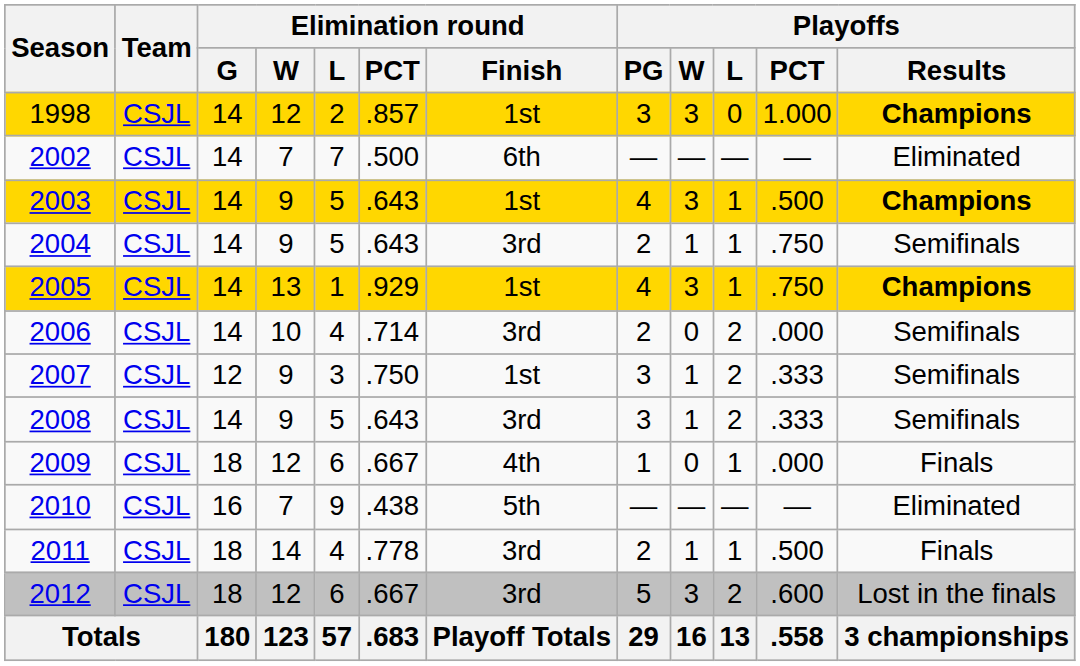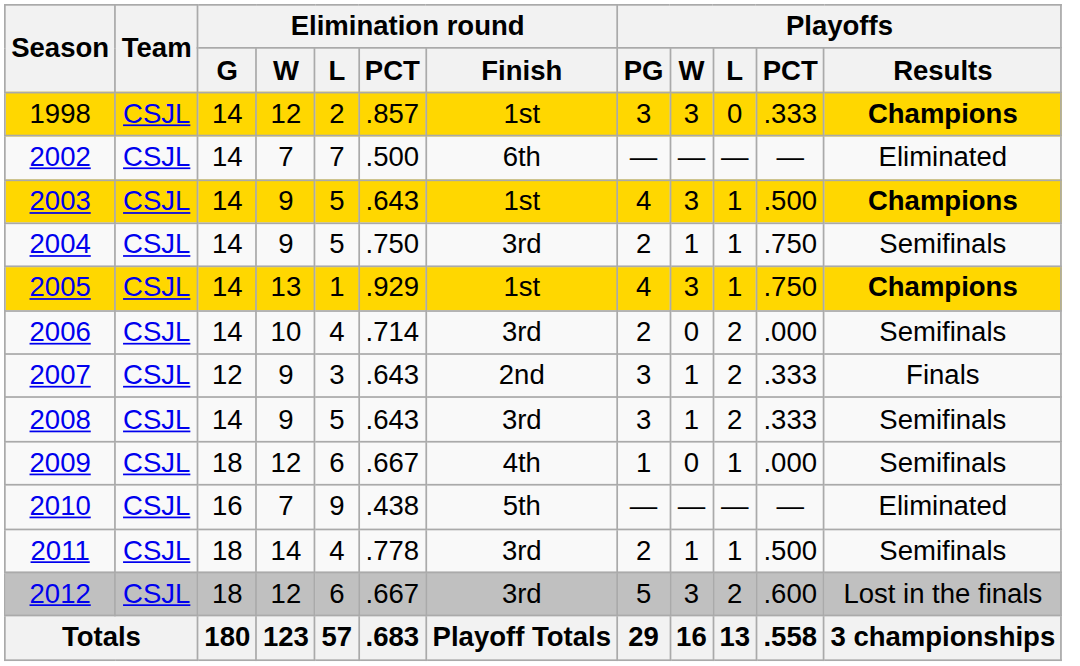1998 | Playoffs / PCT: 1.000 -> .333
2004 | Elimination round / PCT: .643 -> .750
2007 | Elimination round / PCT: .750 -> .643
2007 | Elimination round / Finish: 1st -> 2nd
2007 | Playoffs / Results: Semifinals -> Finals
2009 | Playoffs / Results: Finals -> Semifinals
2011 | Playoffs / Results: Finals -> Semifinals
